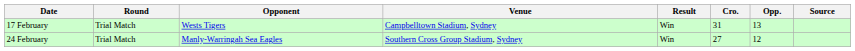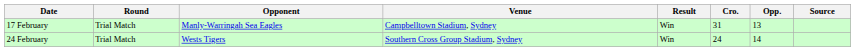17 February | Opponent: Wests Tigers -> Manly-Warringah Sea Eagles
24 February | Opponent: Manly-Warringah Sea Eagles -> Wests Tigers
24 February | Cro.: 27 -> 24
24 February | Opp.: 12 -> 14
